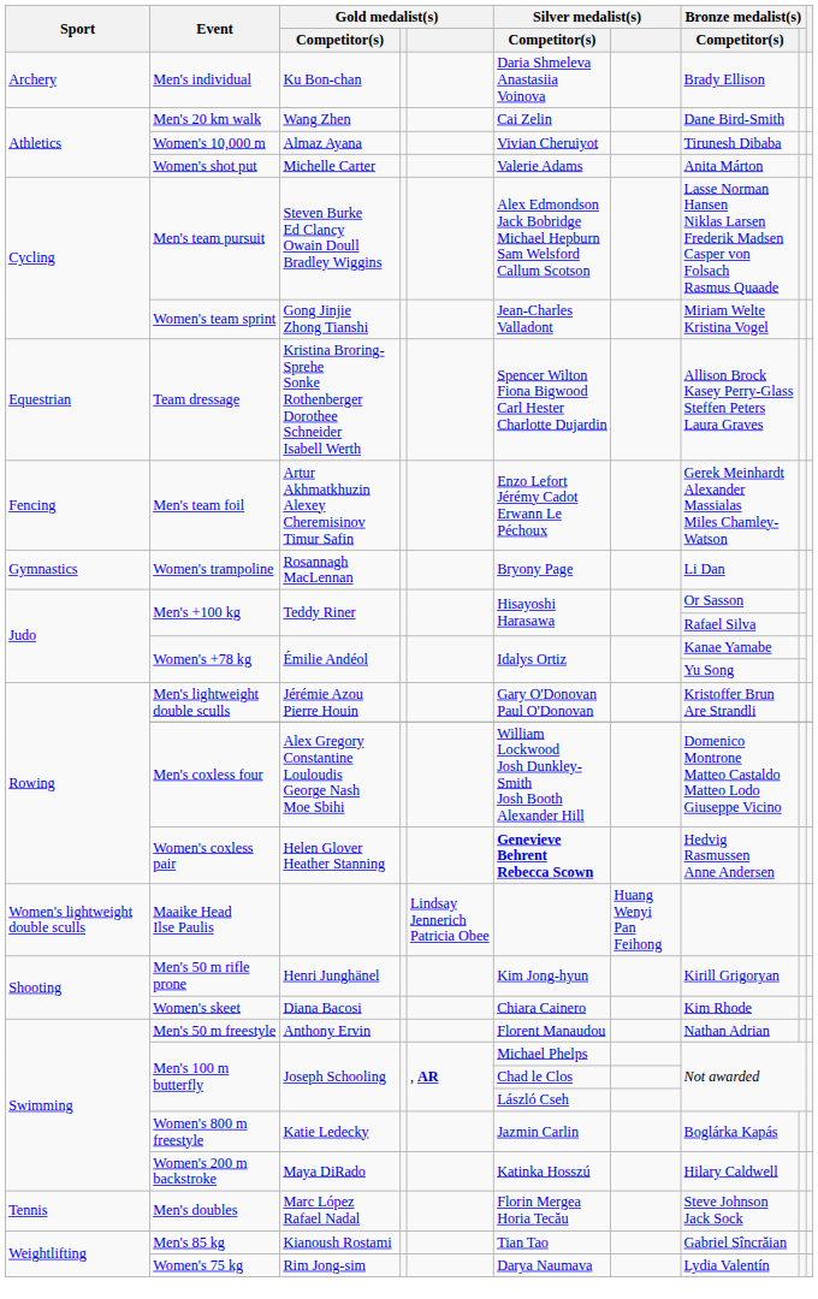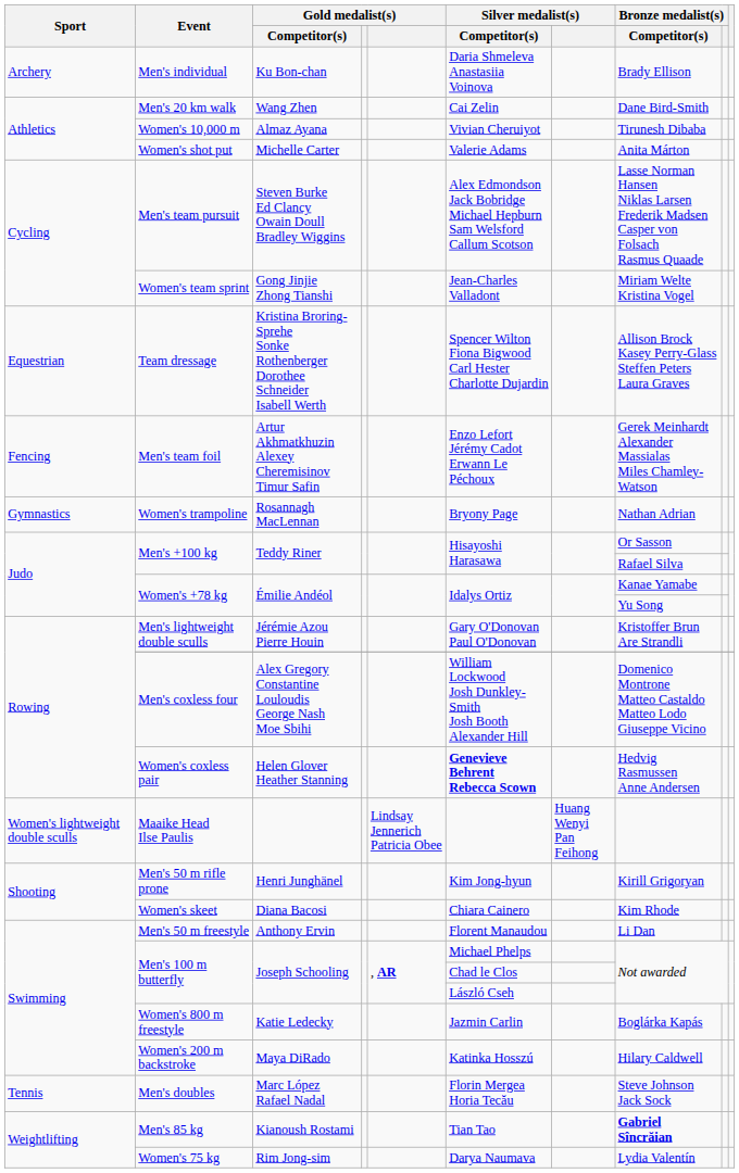Women's trampoline | Bronze medalist(s) / Competitor(s): Li Dan -> Nathan Adrian
Men's 50 m freestyle | Bronze medalist(s) / Competitor(s): Nathan Adrian -> Li Dan
Men's 85 kg | Bronze medalist(s) / Competitor(s): normal -> bold
